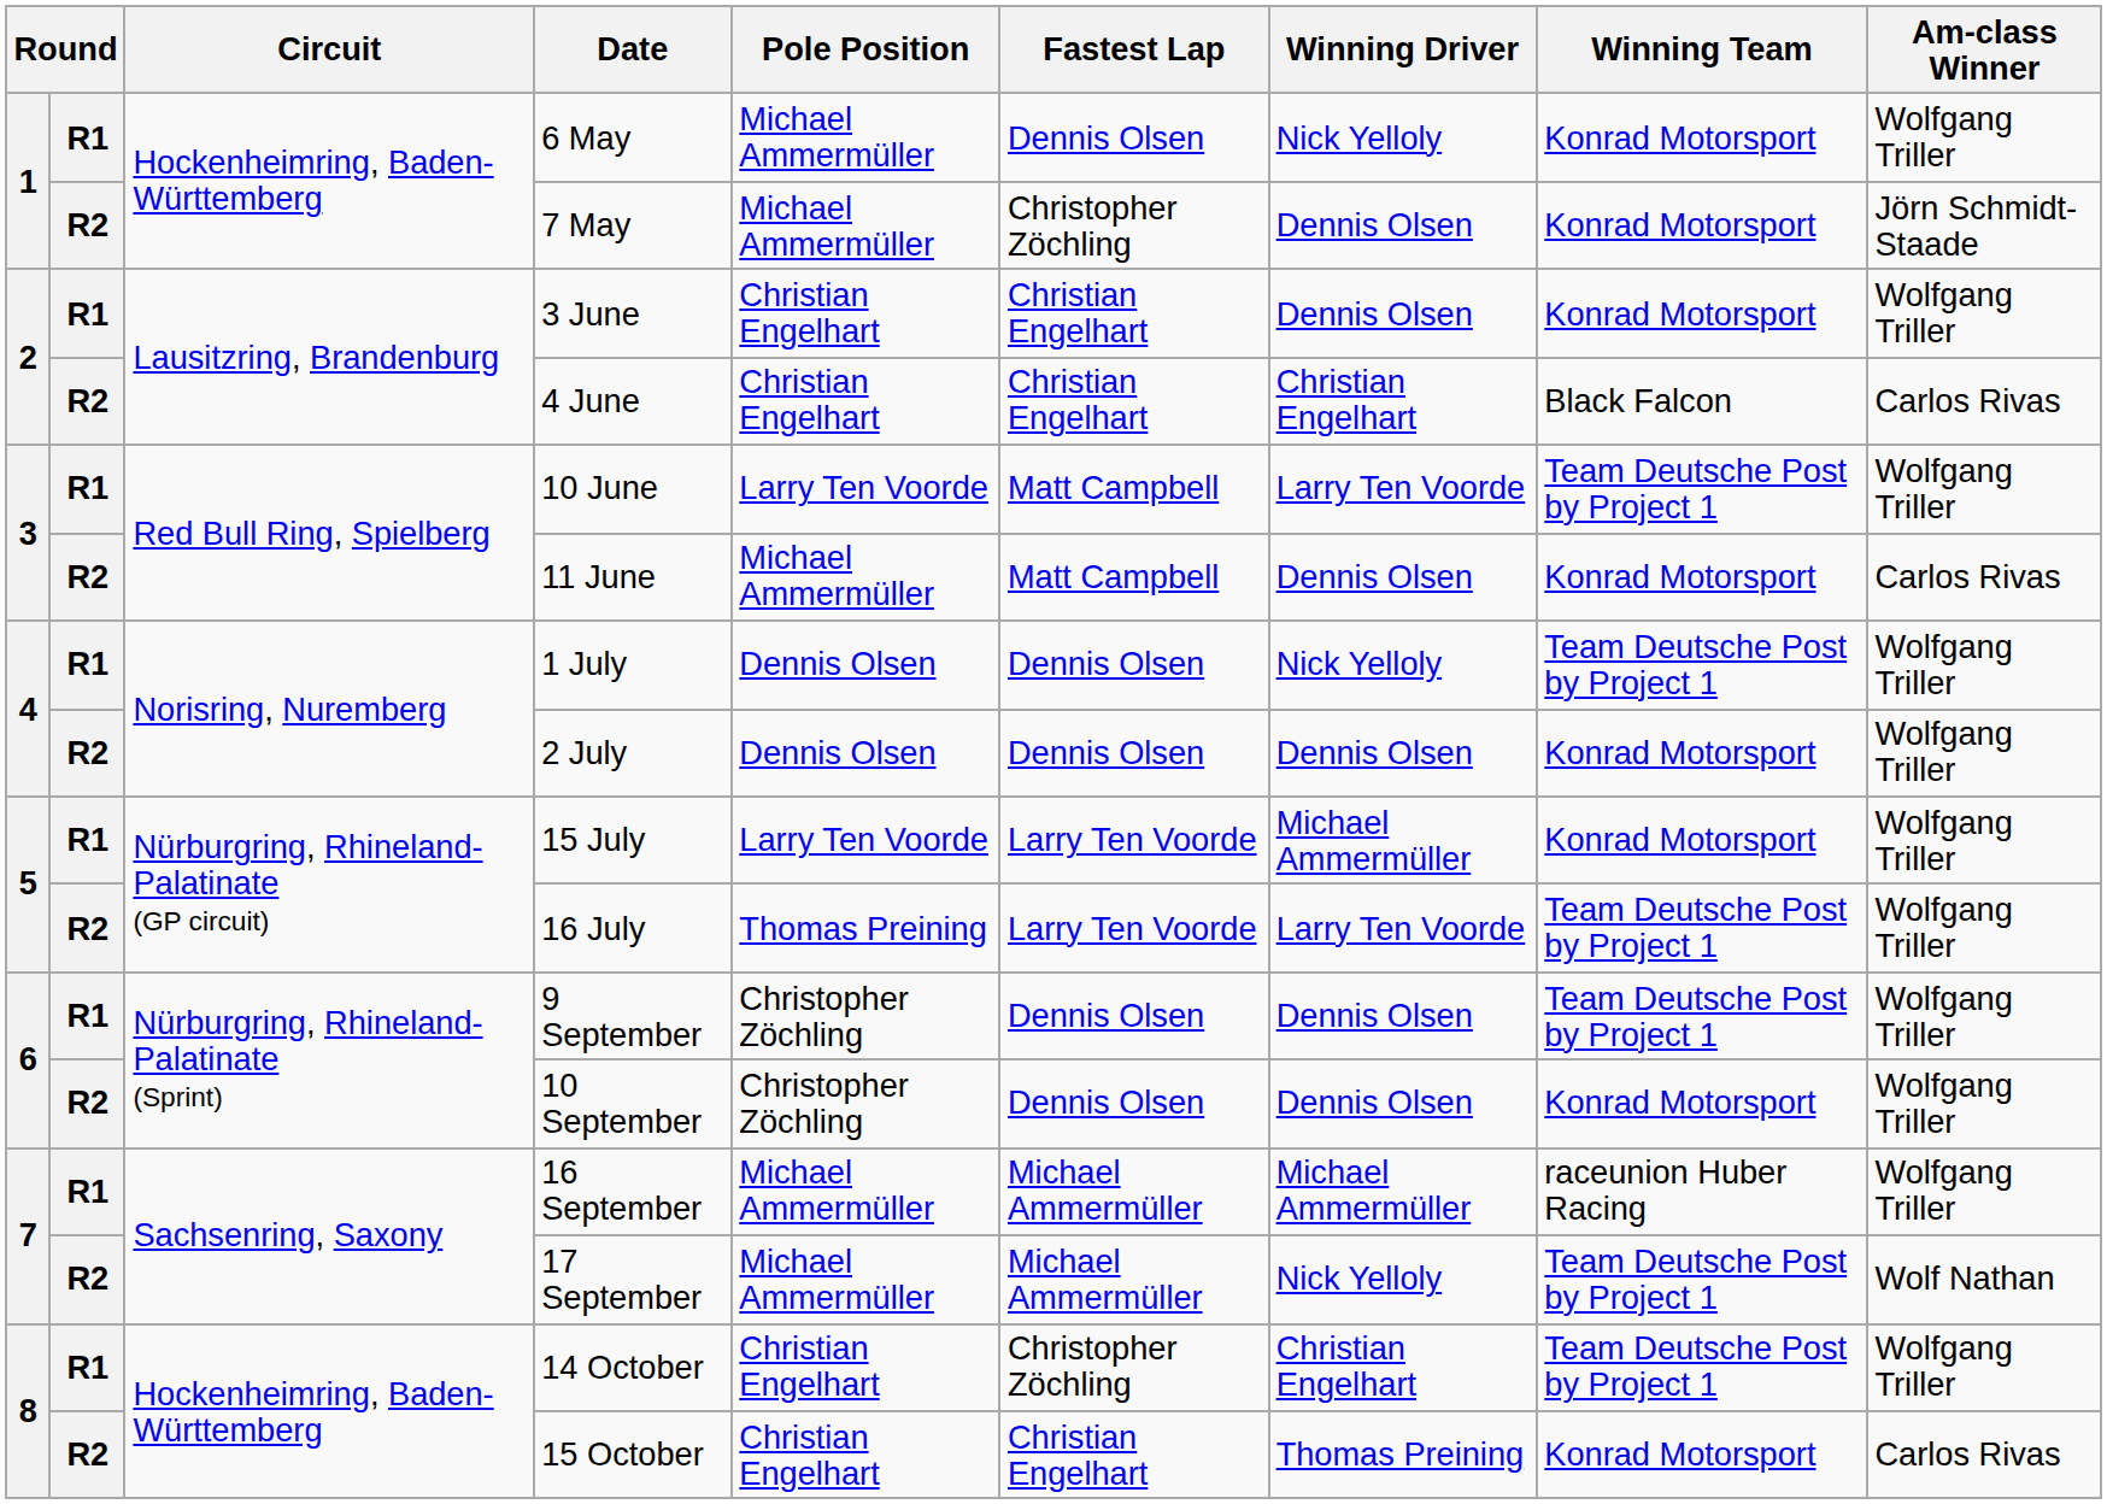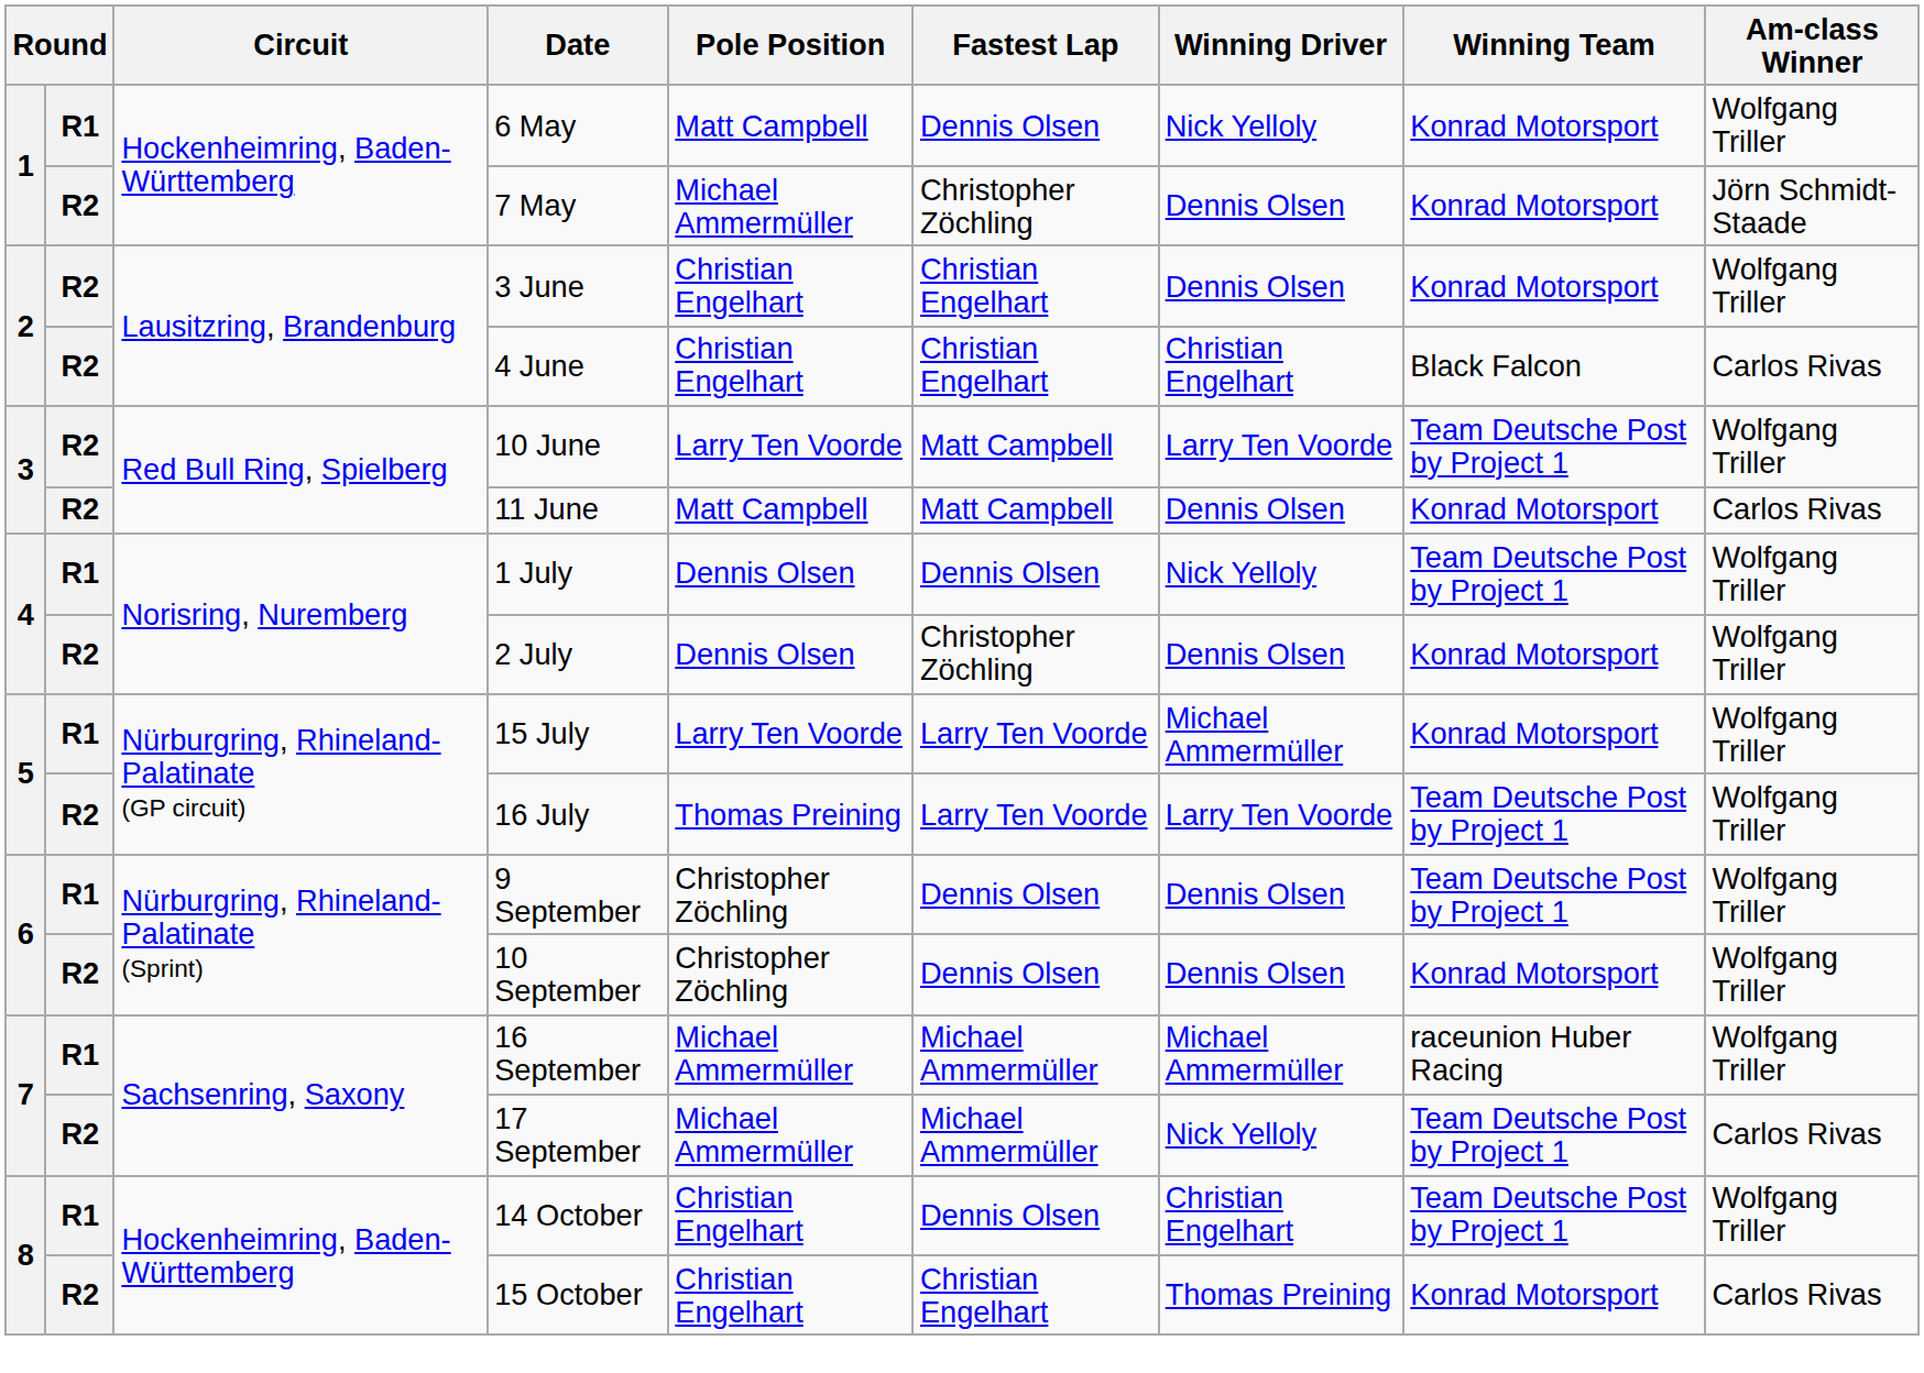6 May | Pole Position: Michael Ammermüller -> Matt Campbell
3 June | column 2: R1 -> R2
10 June | column 2: R1 -> R2
11 June | Pole Position: Michael Ammermüller -> Matt Campbell
2 July | Fastest Lap: Dennis Olsen -> Christopher Zöchling
17 September | Am-class Winner: Wolf Nathan -> Carlos Rivas
14 October | Fastest Lap: Christopher Zöchling -> Dennis Olsen
